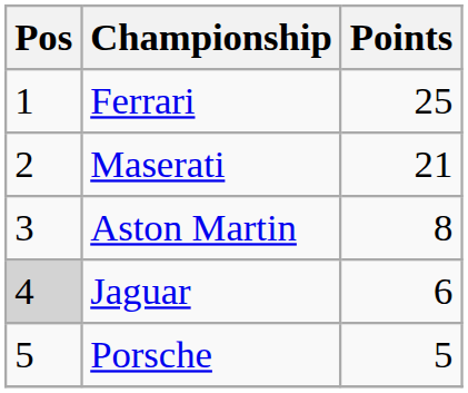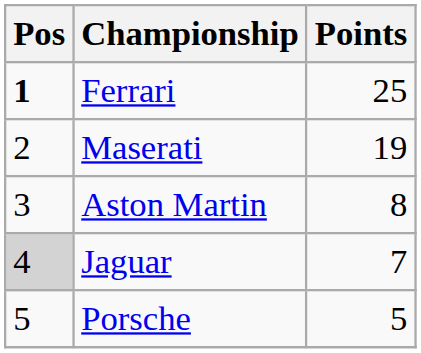Ferrari | Pos: normal -> bold
Maserati | Points: 21 -> 19
Jaguar | Points: 6 -> 7
